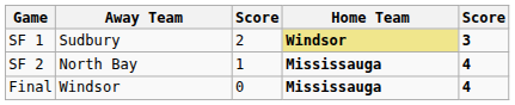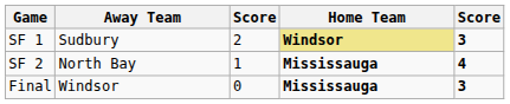Final | column 5: 4 -> 3
